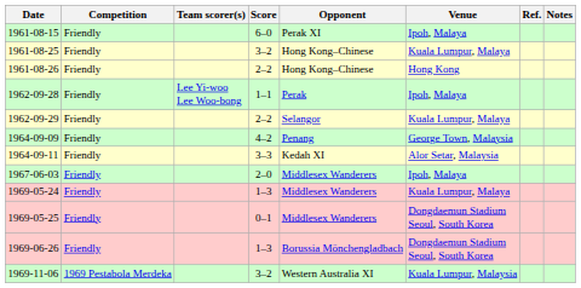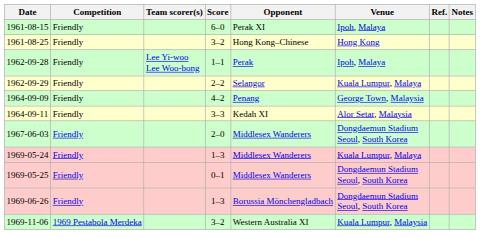1961-08-25 | Venue: Kuala Lumpur, Malaya -> Hong Kong
- row: 1961-08-26 | Friendly | 2–2 | Hong Kong–Chinese | Hong Kong
1967-06-03 | Venue: Ipoh, Malaya -> Dongdaemun Stadium Seoul, South Korea
